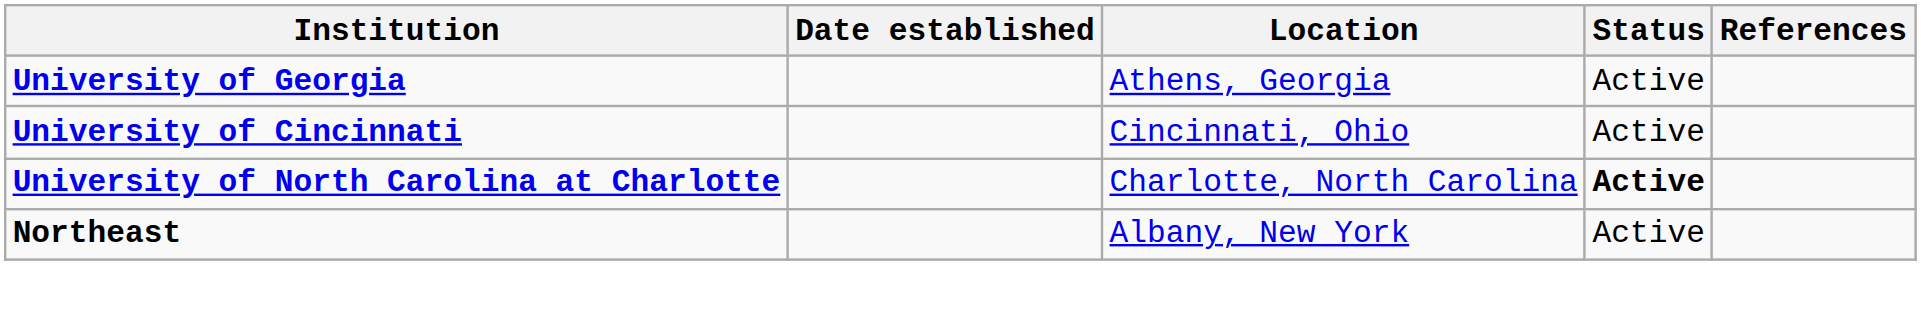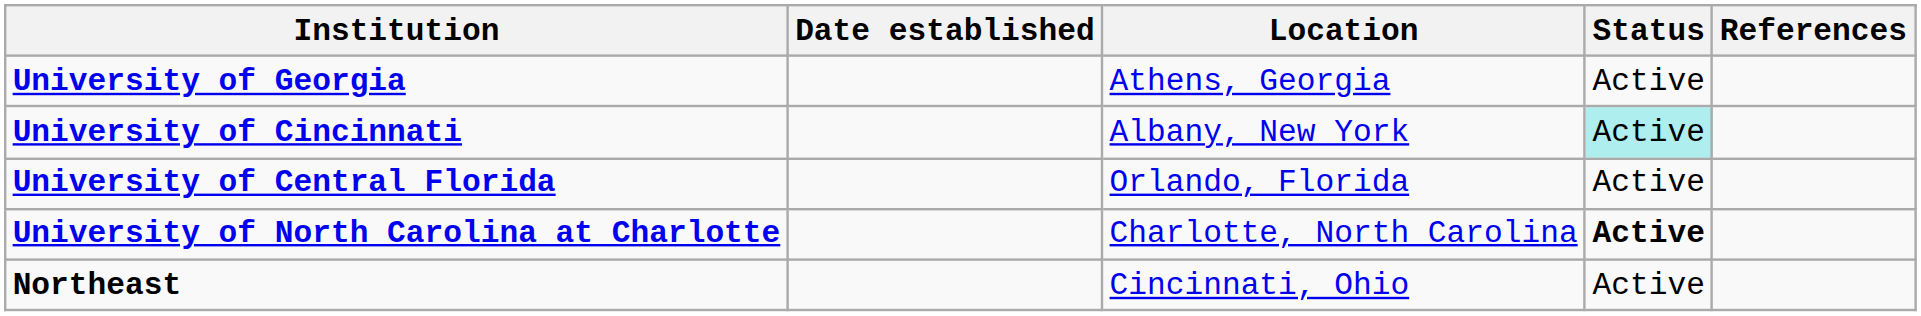University of Cincinnati | Location: Cincinnati, Ohio -> Albany, New York
University of Cincinnati | Status: no background -> paleturquoise background
+ row: University of Central Florida | Orlando, Florida | Active
Northeast | Location: Albany, New York -> Cincinnati, Ohio
